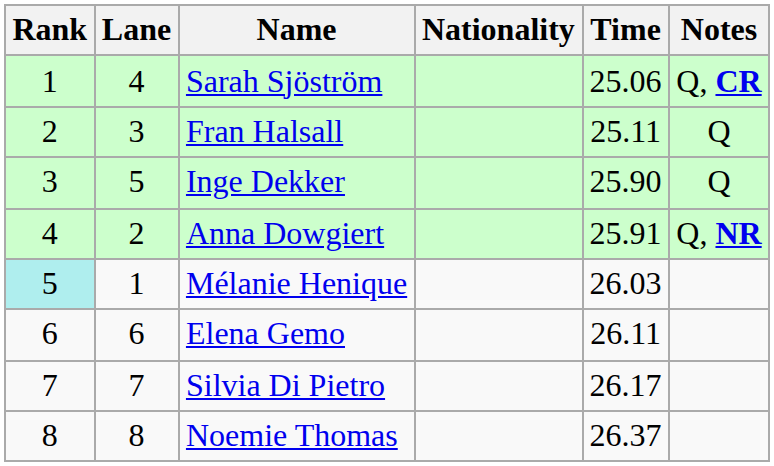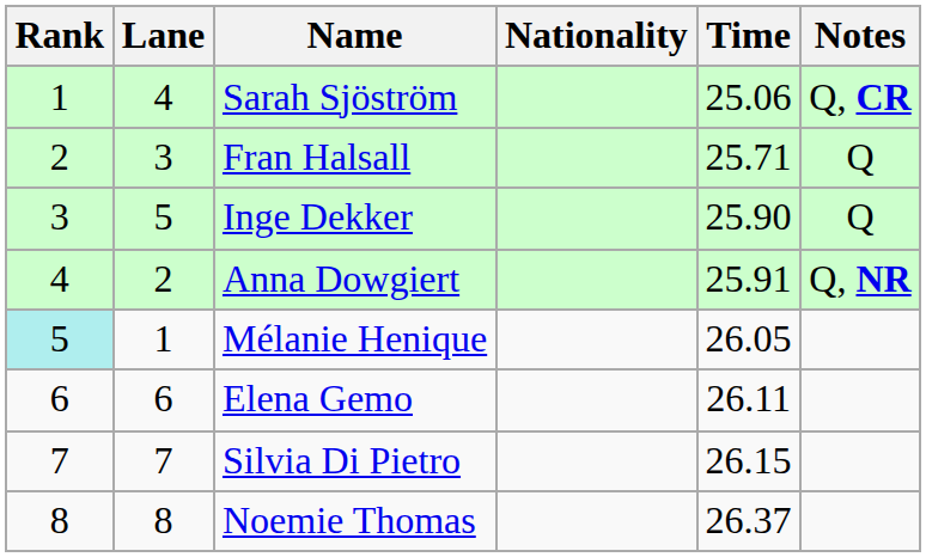Fran Halsall | Time: 25.11 -> 25.71
Mélanie Henique | Time: 26.03 -> 26.05
Silvia Di Pietro | Time: 26.17 -> 26.15
